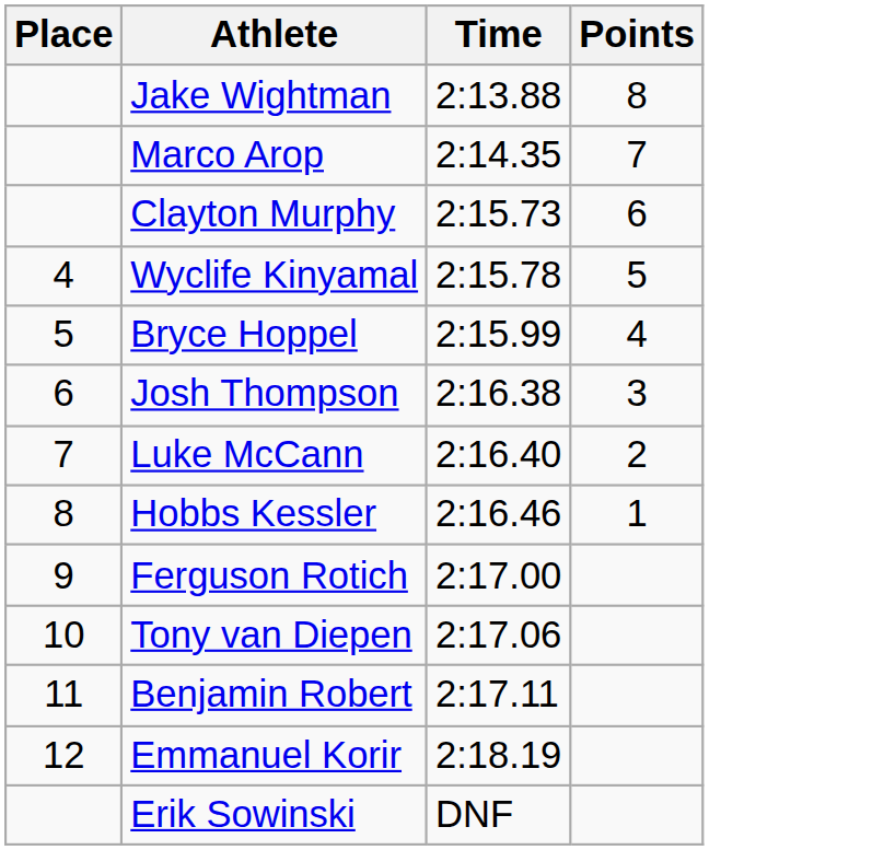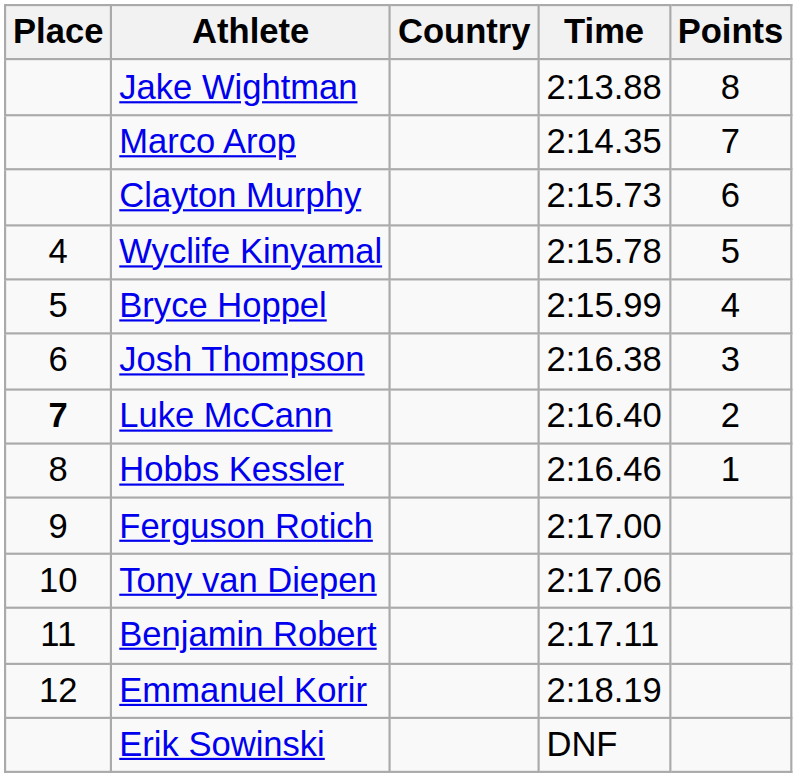+ column: Country
Luke McCann | Place: normal -> bold
